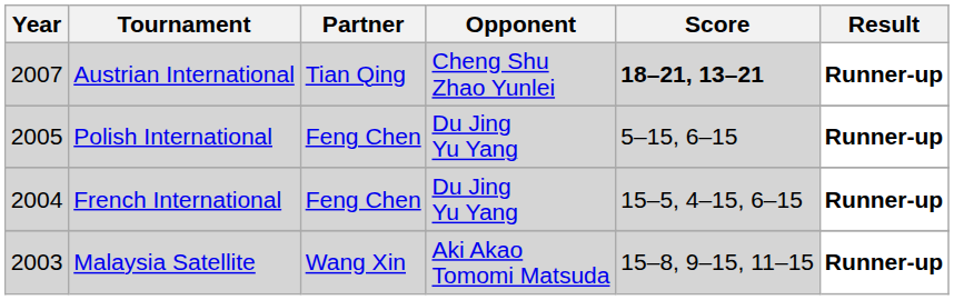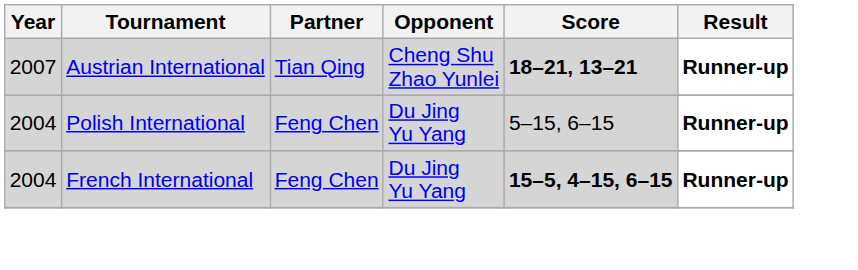Polish International | Year: 2005 -> 2004
French International | Score: normal -> bold
- row: 2003 | Malaysia Satellite | Wang Xin | Aki Akao Tomomi Matsuda | 15–8, 9–15, 11–15 | Runner-up
